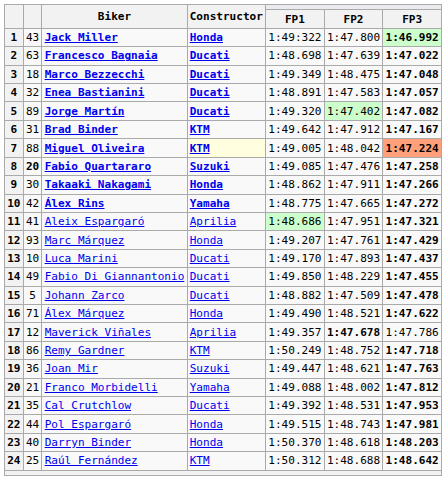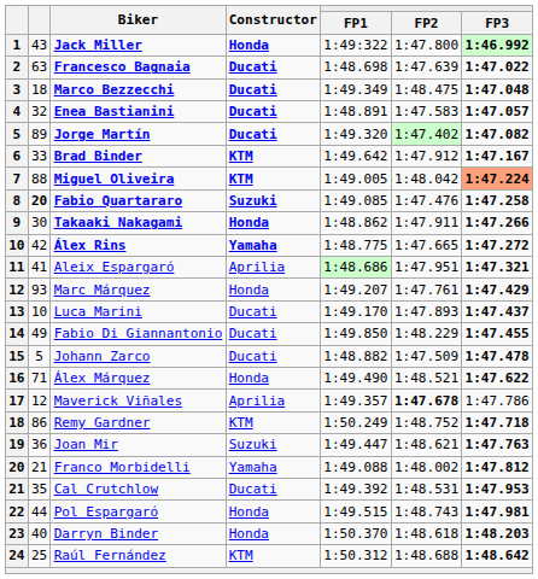Brad Binder | column 2: 31 -> 33
Miguel Oliveira | Constructor: lightyellow background -> no background
